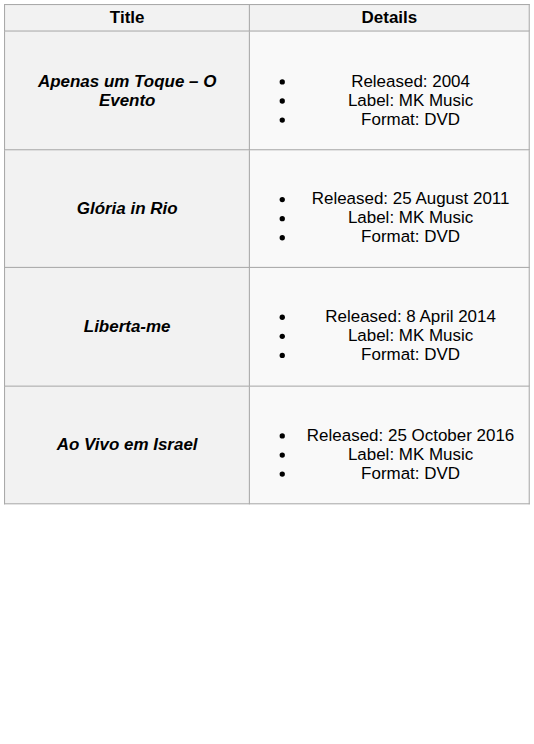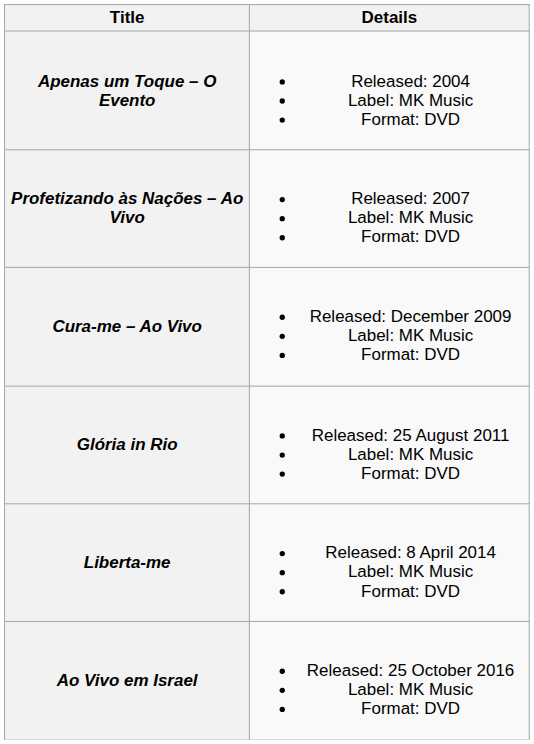+ row: Profetizando às Nações – Ao Vivo | Released: 2007 Label: MK Music Format: DVD
+ row: Cura-me – Ao Vivo | Released: December 2009 Label: MK Music Format: DVD
